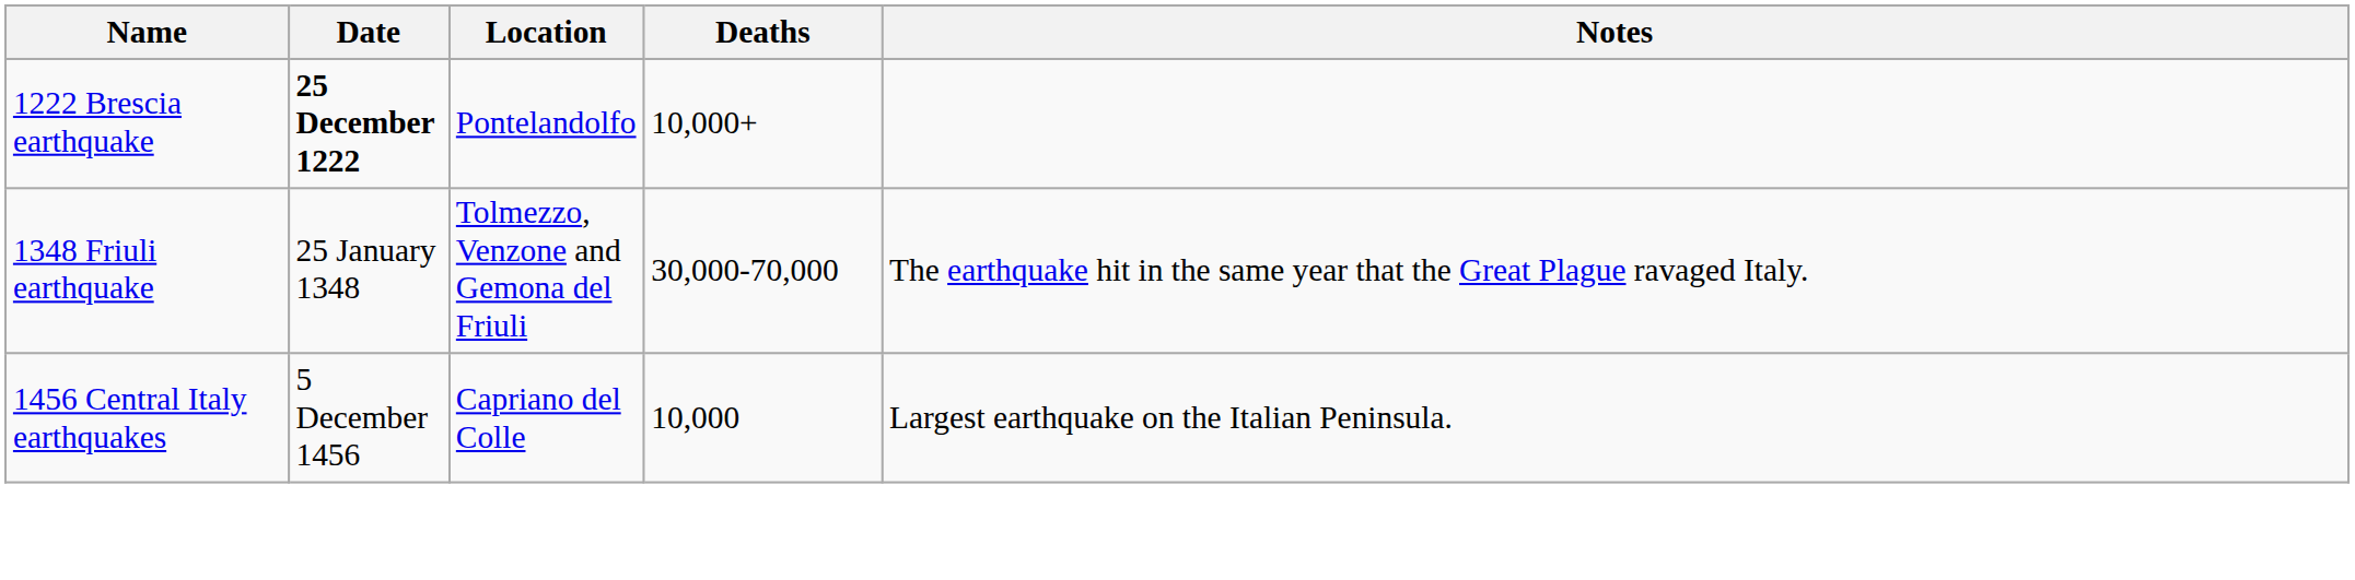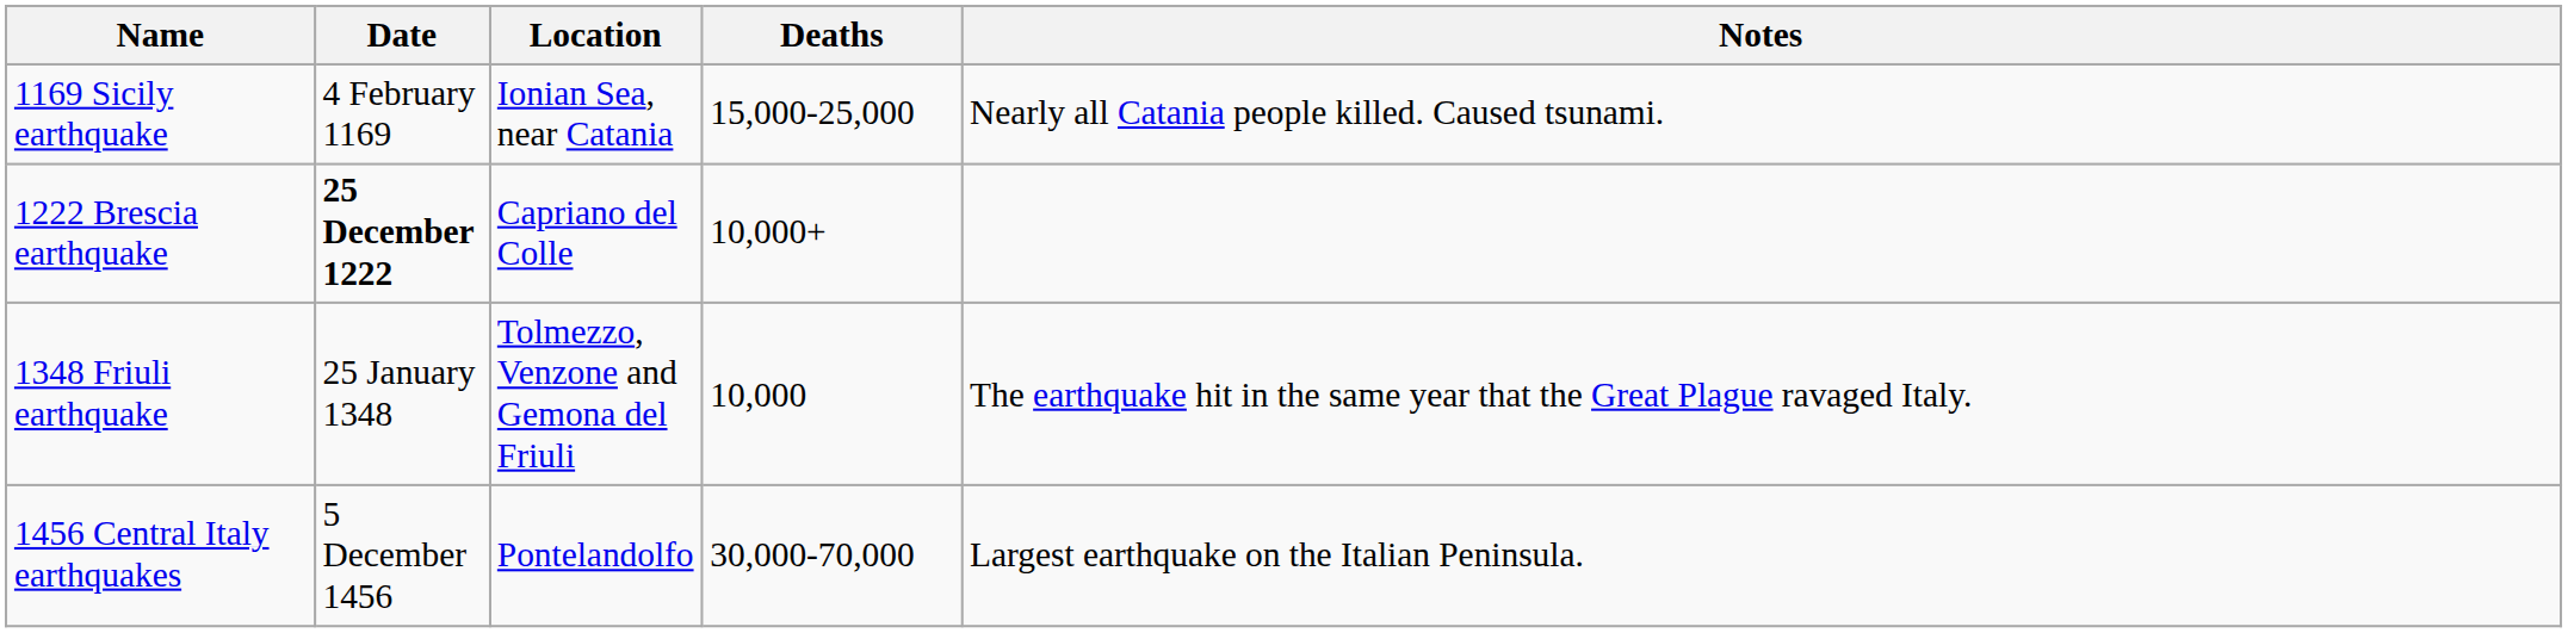+ row: 1169 Sicily earthquake | 4 February 1169 | Ionian Sea, near Catania | 15,000-25,000 | Nearly all Catania people killed. Caused tsunami.
1222 Brescia earthquake | Location: Pontelandolfo -> Capriano del Colle
1348 Friuli earthquake | Deaths: 30,000-70,000 -> 10,000
1456 Central Italy earthquakes | Location: Capriano del Colle -> Pontelandolfo
1456 Central Italy earthquakes | Deaths: 10,000 -> 30,000-70,000
